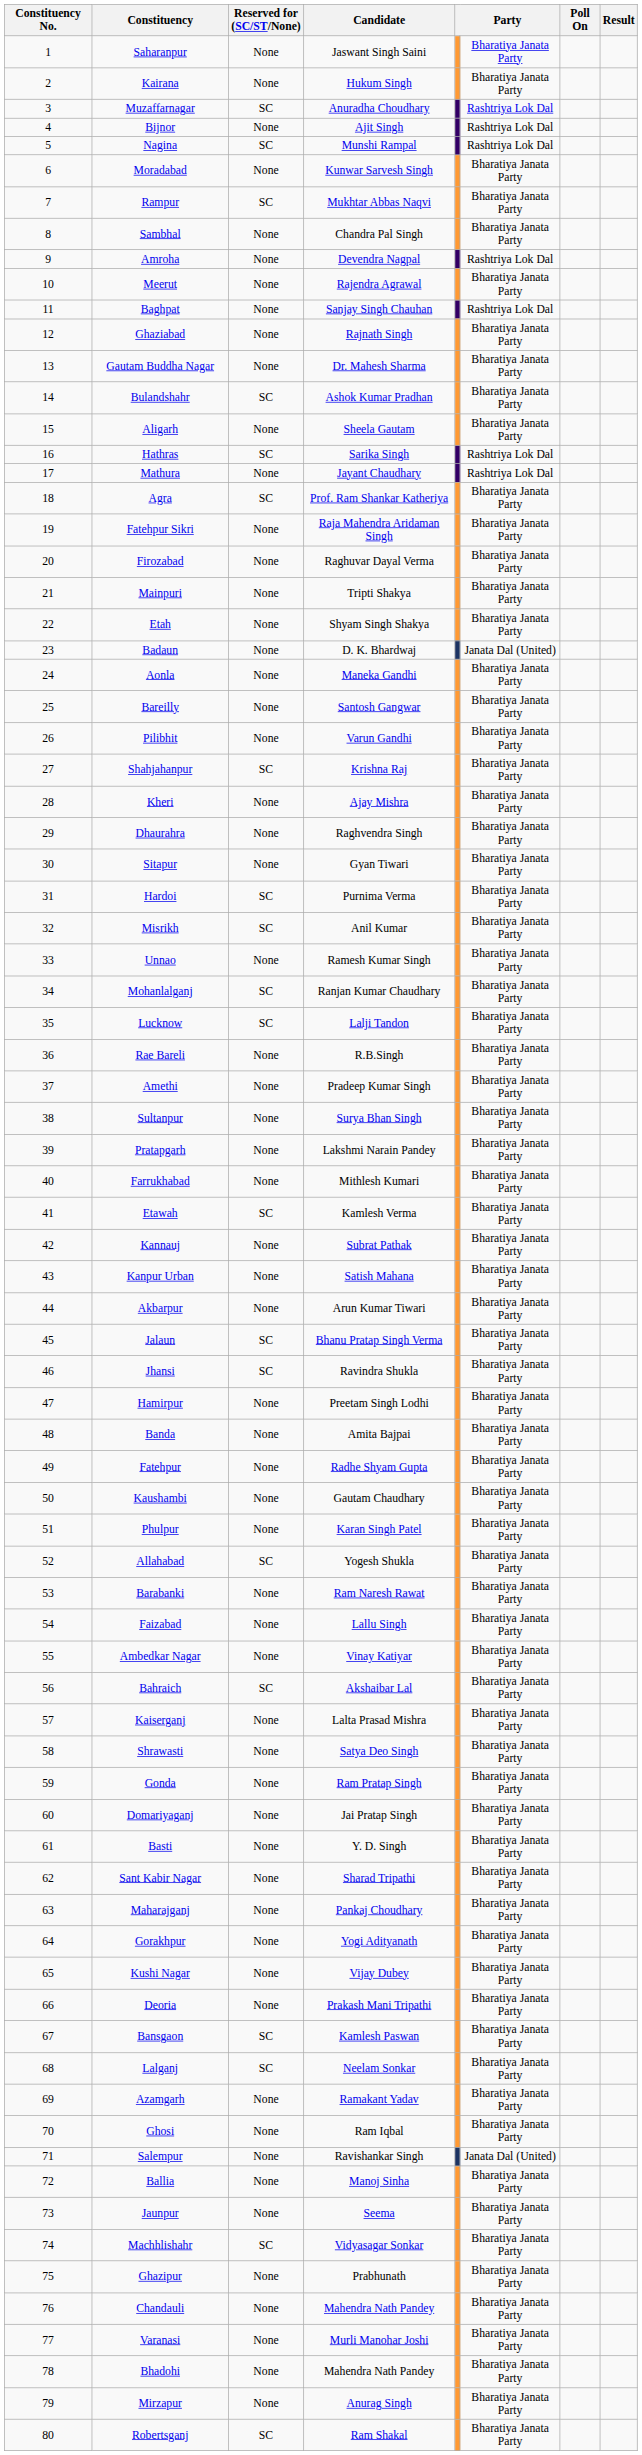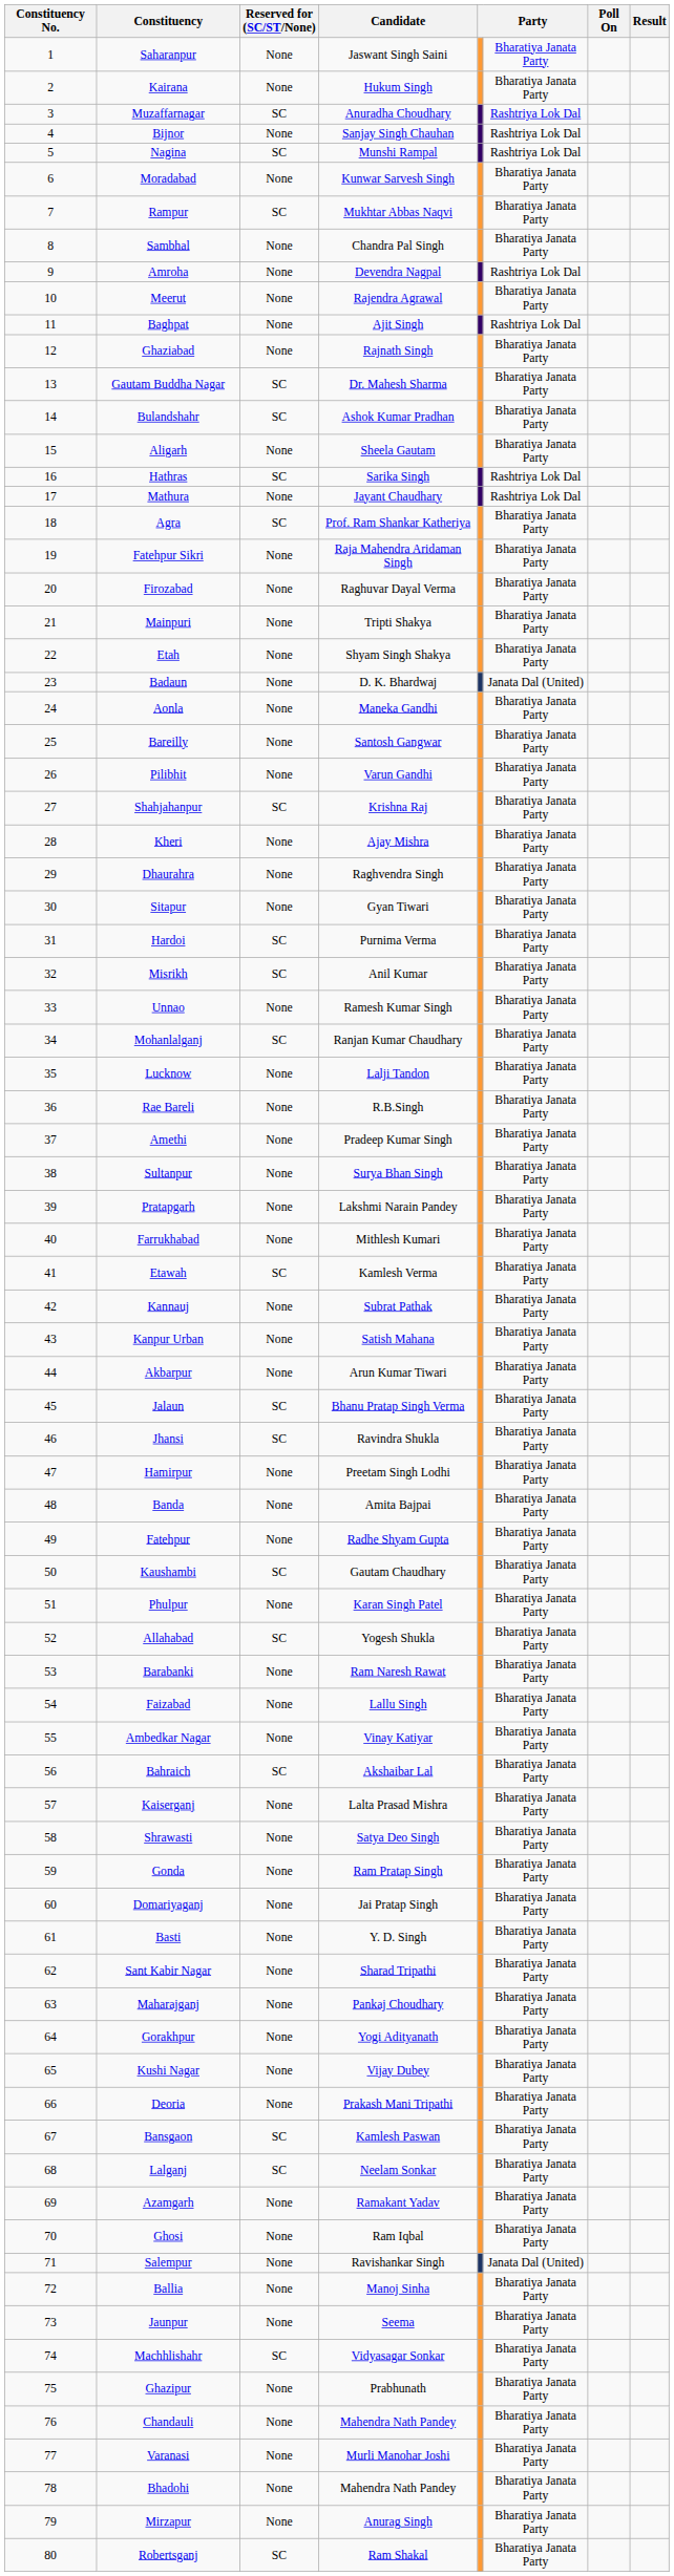Bijnor | Candidate: Ajit Singh -> Sanjay Singh Chauhan
Baghpat | Candidate: Sanjay Singh Chauhan -> Ajit Singh
Gautam Buddha Nagar | Reserved for (SC/ST/None): None -> SC
Lucknow | Reserved for (SC/ST/None): SC -> None
Kaushambi | Reserved for (SC/ST/None): None -> SC
